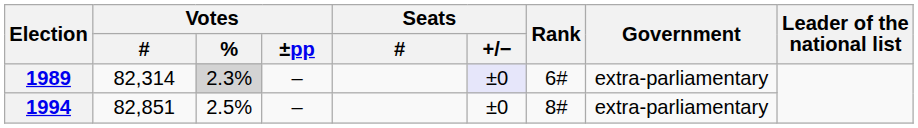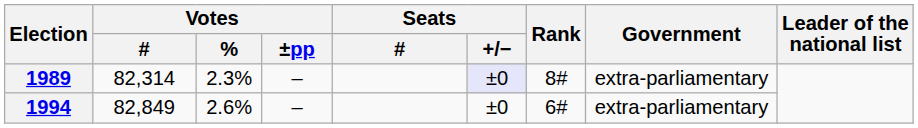1989 | Votes / %: lightgrey background -> no background
1989 | Rank: 6# -> 8#
1994 | Votes / #: 82,851 -> 82,849
1994 | Votes / %: 2.5% -> 2.6%
1994 | Rank: 8# -> 6#
